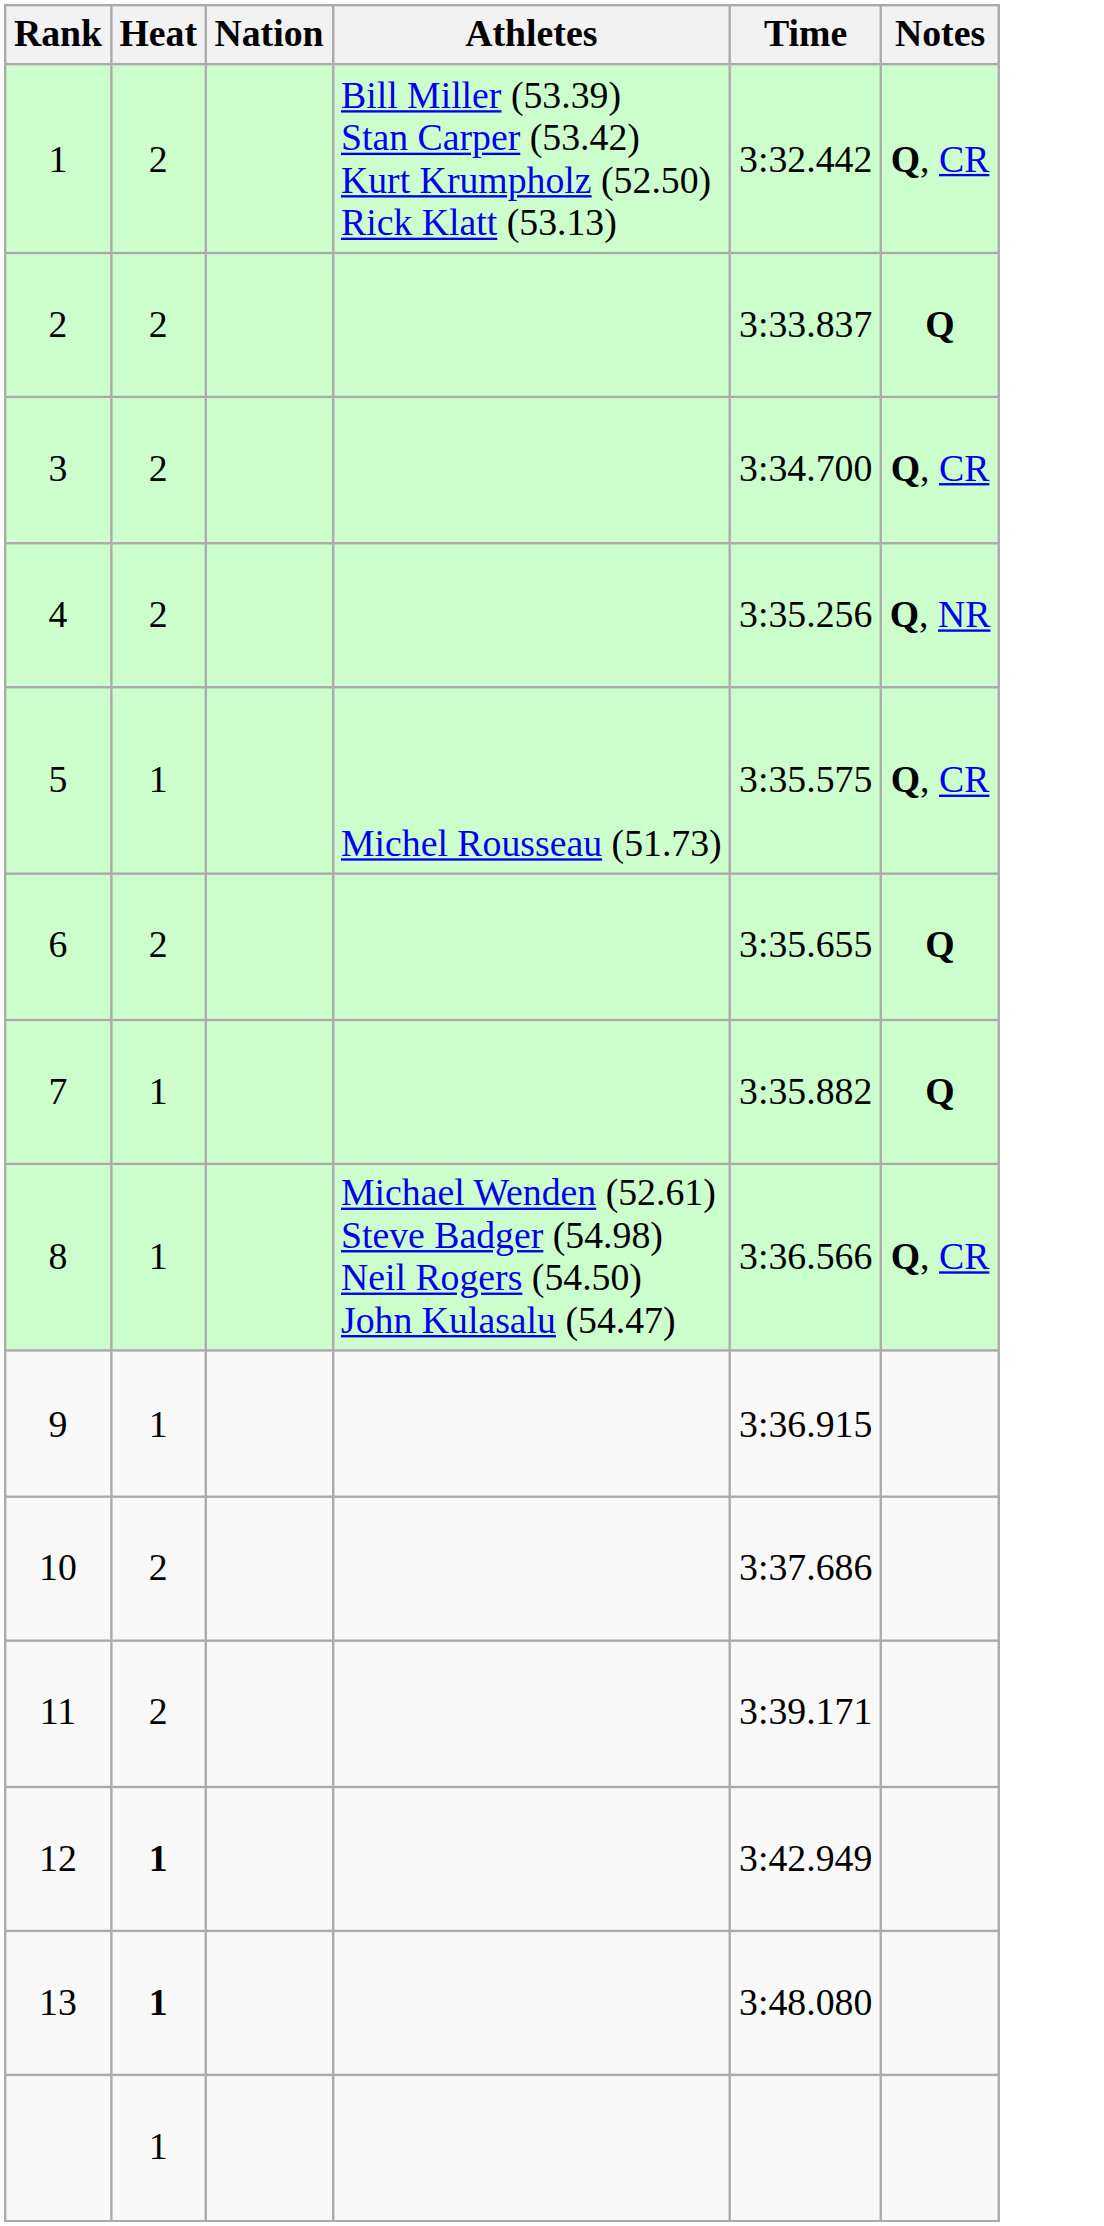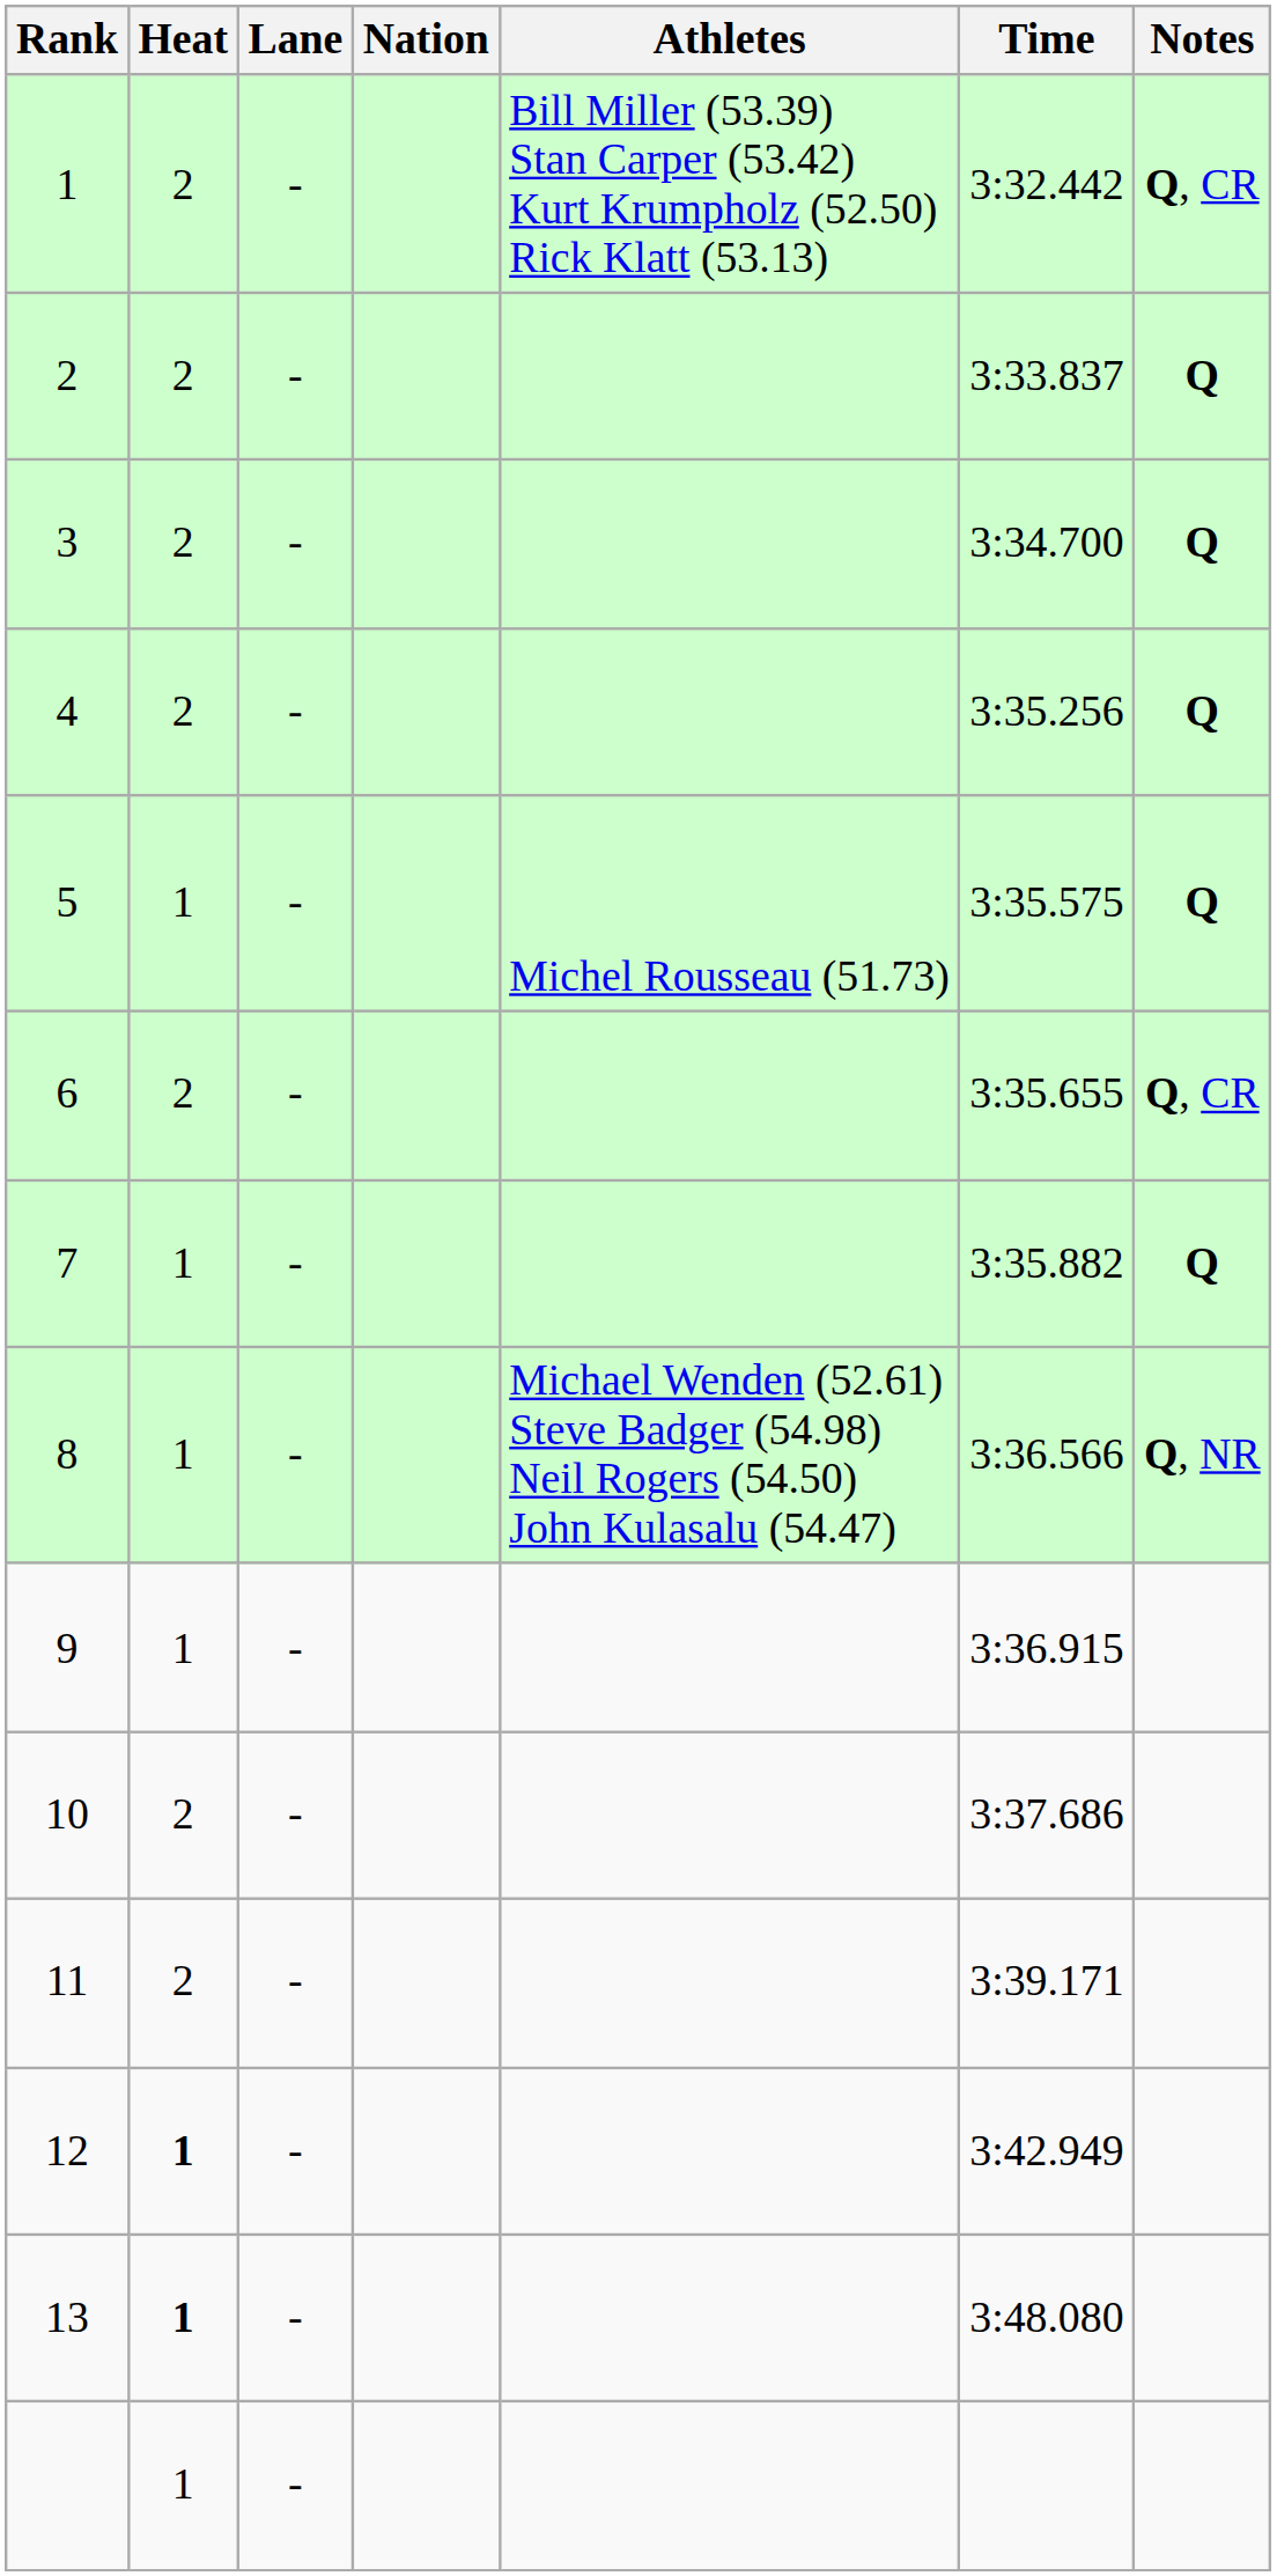+ column: Lane | - | - | - | - | - | - | - | - | - | - | - | - | - | -
3 | Notes: Q, CR -> Q
4 | Notes: Q, NR -> Q
5 | Notes: Q, CR -> Q
6 | Notes: Q -> Q, CR
8 | Notes: Q, CR -> Q, NR
